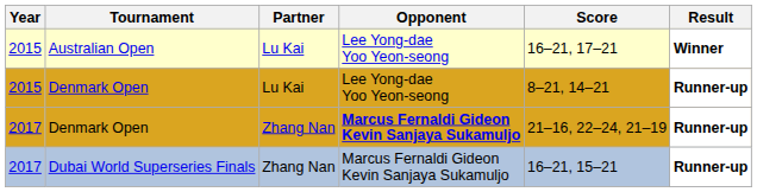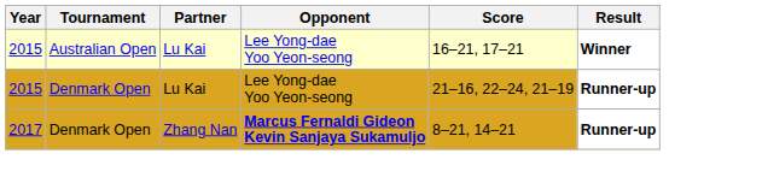2015 / Denmark Open | Score: 8–21, 14–21 -> 21–16, 22–24, 21–19
2017 / Denmark Open | Score: 21–16, 22–24, 21–19 -> 8–21, 14–21
- row: 2017 | Dubai World Superseries Finals | Zhang Nan | Marcus Fernaldi Gideon Kevin Sanjaya Sukamuljo | 16–21, 15–21 | Runner-up
